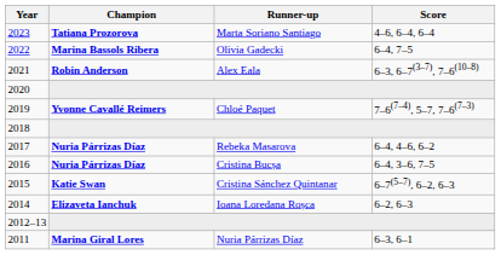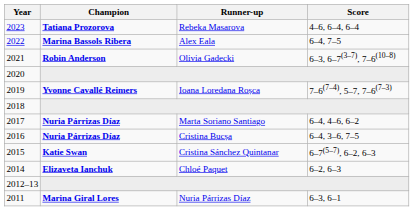2023 | Runner-up: Marta Soriano Santiago -> Rebeka Masarova
2022 | Runner-up: Olivia Gadecki -> Alex Eala
2021 | Runner-up: Alex Eala -> Olivia Gadecki
2019 | Runner-up: Chloé Paquet -> Ioana Loredana Roșca
2017 | Runner-up: Rebeka Masarova -> Marta Soriano Santiago
2014 | Runner-up: Ioana Loredana Roșca -> Chloé Paquet
